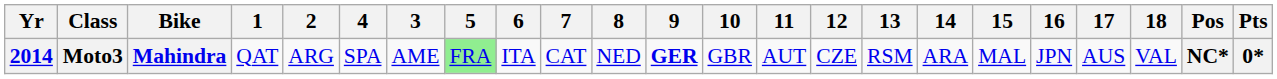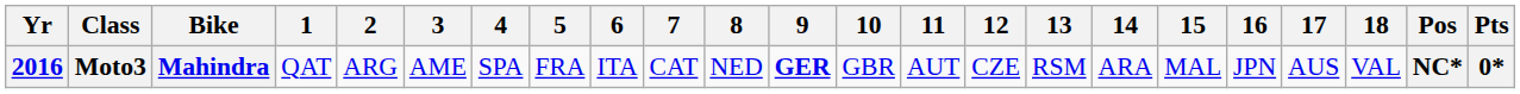columns swapped: 3 <-> 4
Moto3 | Yr: 2014 -> 2016
Moto3 | 5: lightgreen background -> no background
